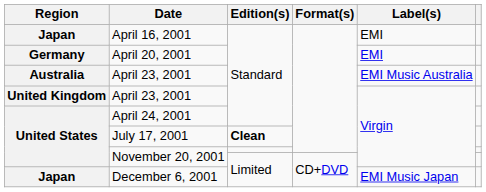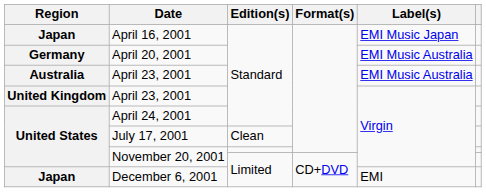April 16, 2001 | Label(s): EMI -> EMI Music Japan
April 20, 2001 | Label(s): EMI -> EMI Music Australia
July 17, 2001 | Edition(s): bold -> normal
December 6, 2001 | Label(s): EMI Music Japan -> EMI
